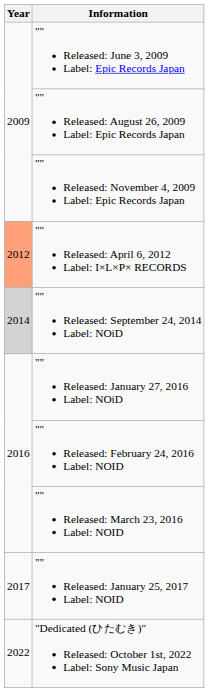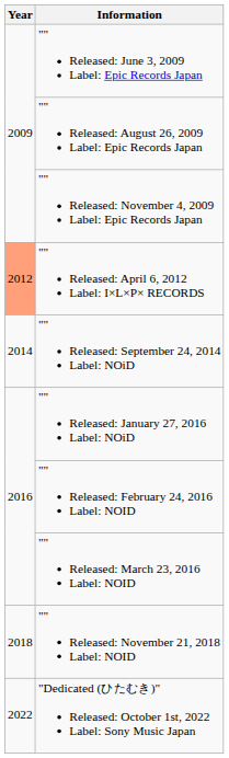"" Released: September 24, 2014 Label: NOiD | Year: lightgrey background -> no background
- row: 2017 | "" Released: January 25, 2017 Label: NOID
+ row: 2018 | "" Released: November 21, 2018 Label: NOID
